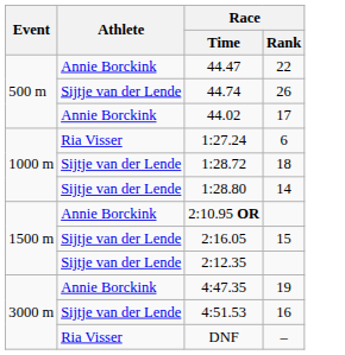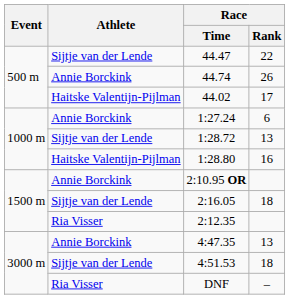44.47 | Athlete: Annie Borckink -> Sijtje van der Lende
44.74 | Athlete: Sijtje van der Lende -> Annie Borckink
44.02 | Athlete: Annie Borckink -> Haitske Valentijn-Pijlman
1:27.24 | Athlete: Ria Visser -> Annie Borckink
1:28.72 | Race / Rank: 18 -> 13
1:28.80 | Athlete: Sijtje van der Lende -> Haitske Valentijn-Pijlman
1:28.80 | Race / Rank: 14 -> 16
2:16.05 | Race / Rank: 15 -> 18
2:12.35 | Athlete: Sijtje van der Lende -> Ria Visser
4:47.35 | Race / Rank: 19 -> 13
4:51.53 | Race / Rank: 16 -> 18
